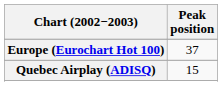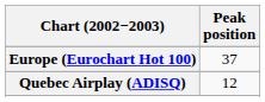Quebec Airplay (ADISQ) | Peak position: 15 -> 12
